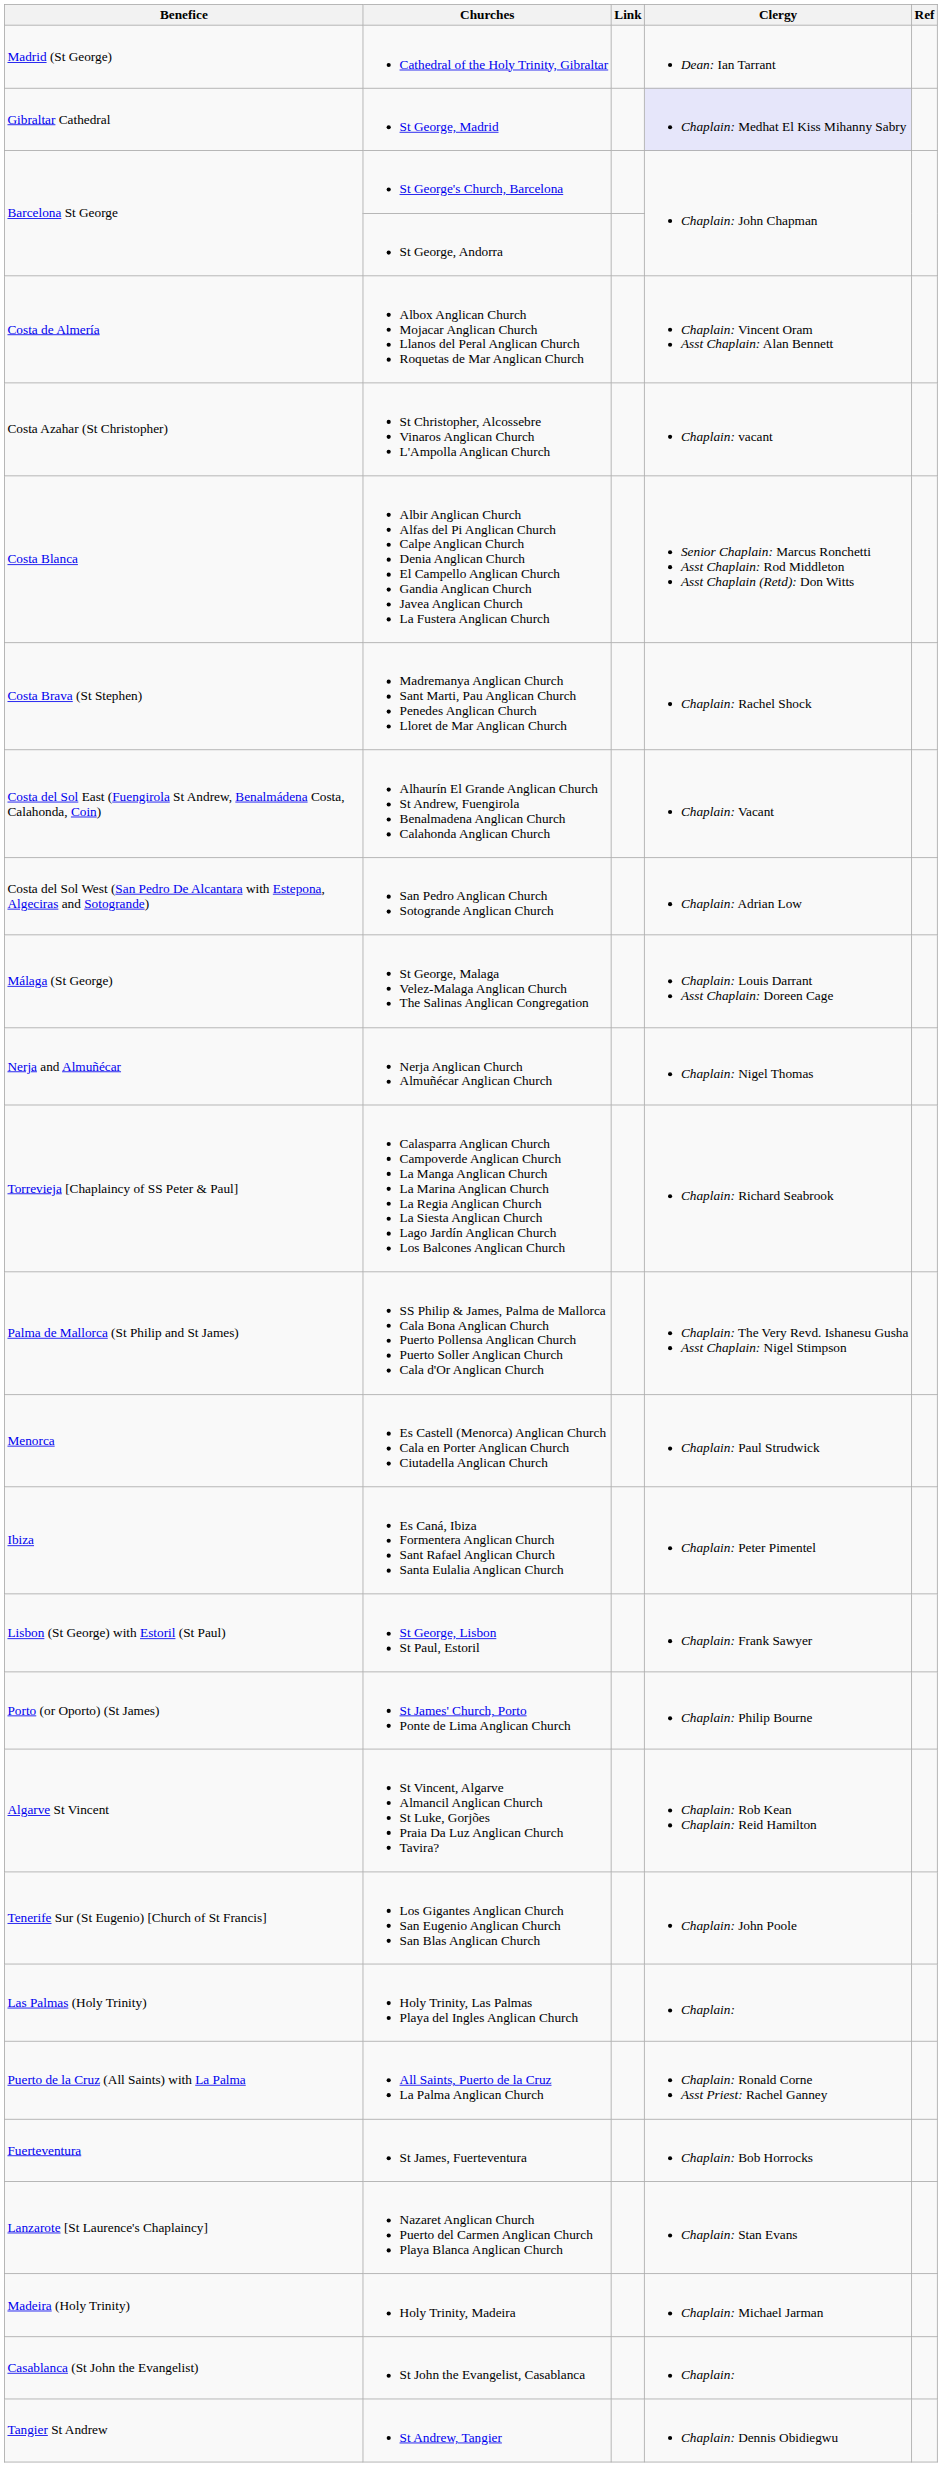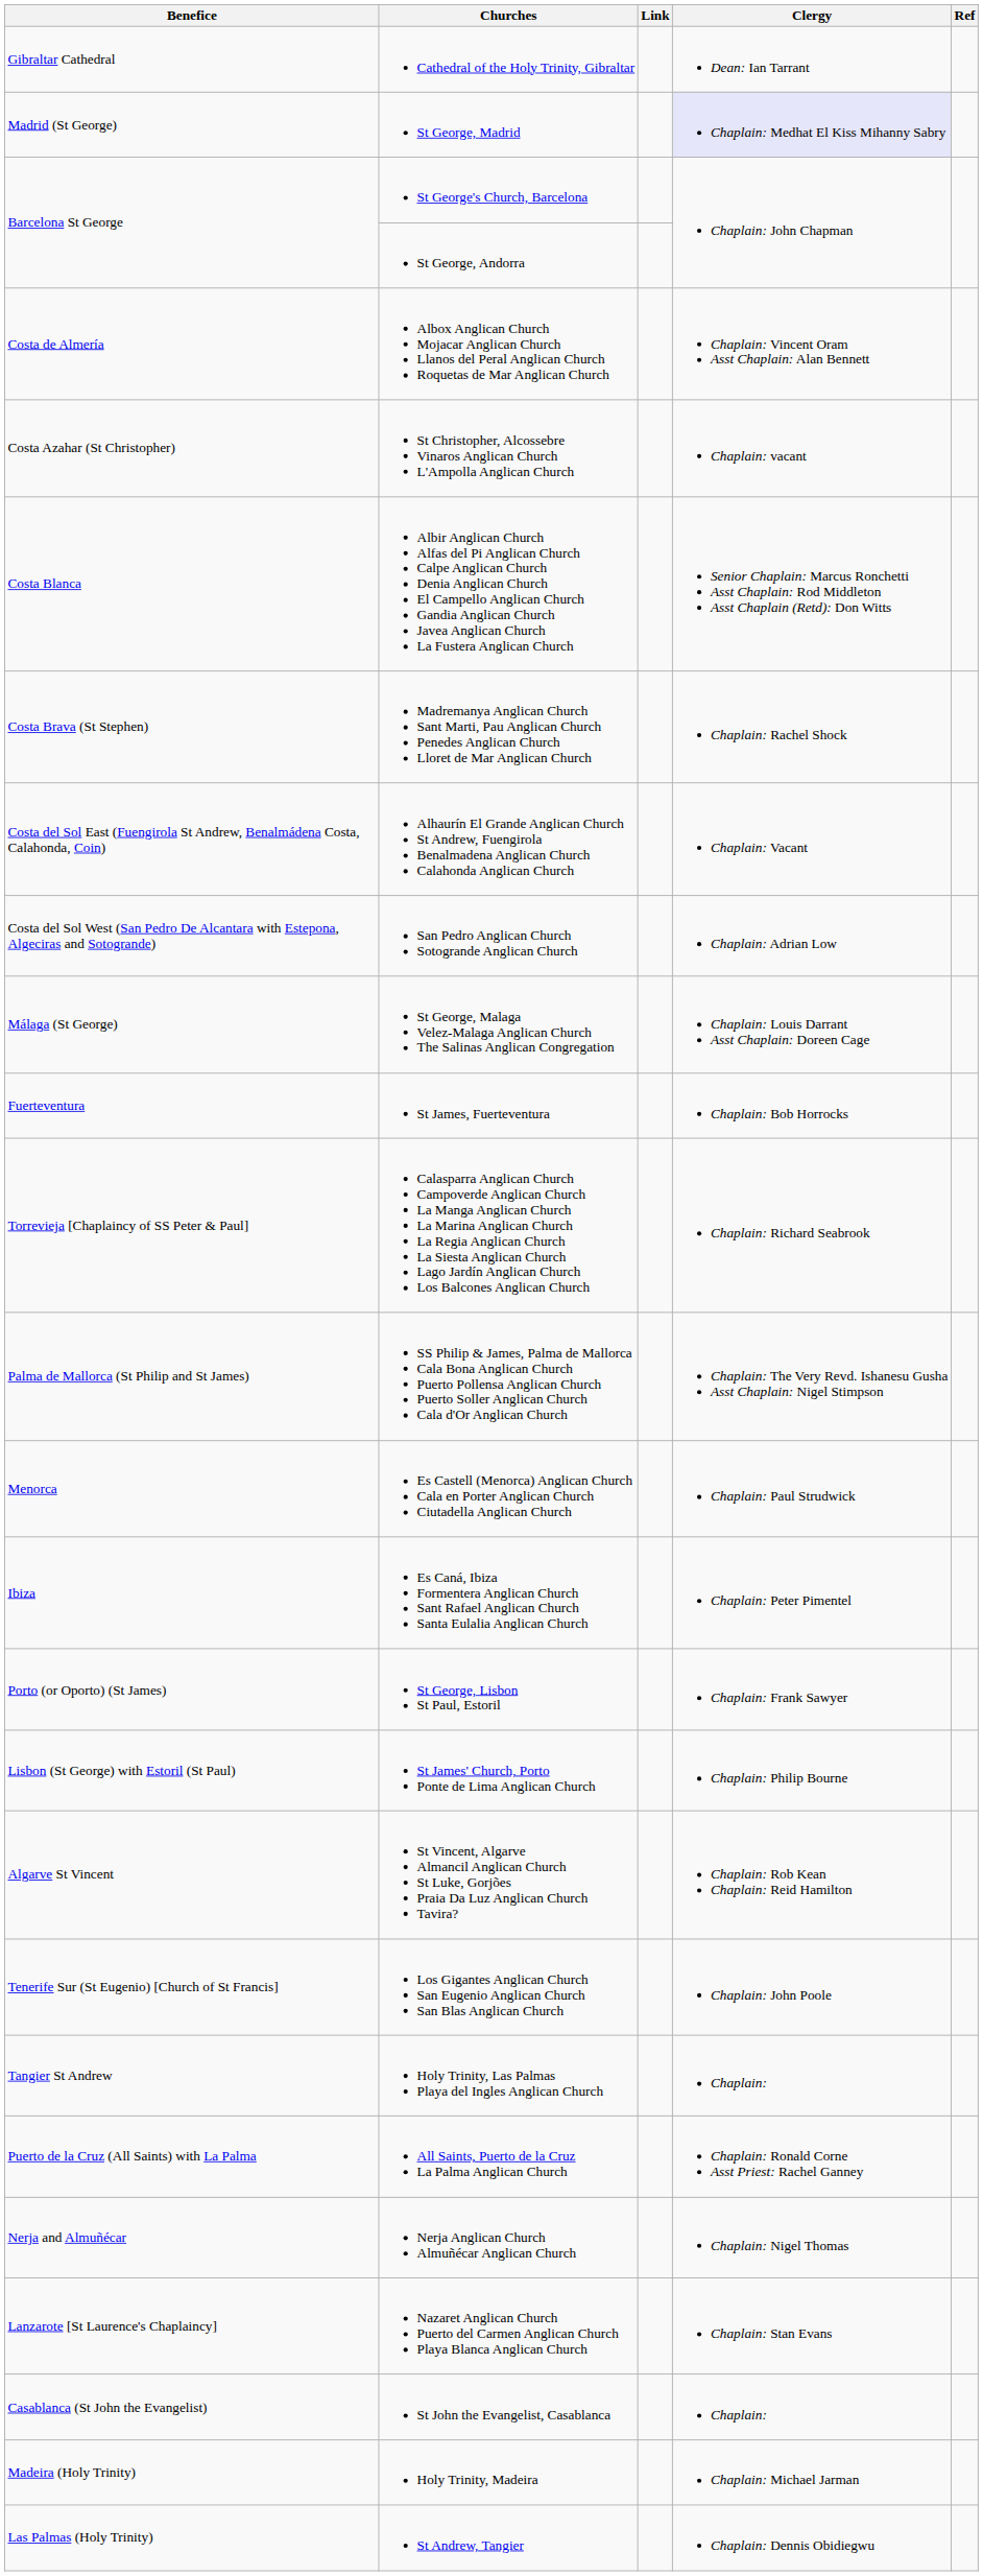Cathedral of the Holy Trinity, Gibraltar | Benefice: Madrid (St George) -> Gibraltar Cathedral
St George, Madrid | Benefice: Gibraltar Cathedral -> Madrid (St George)
rows swapped: Nerja Anglican Church Almuñécar Anglican Church <-> St James, Fuerteventura
St George, Lisbon St Paul, Estoril | Benefice: Lisbon (St George) with Estoril (St Paul) -> Porto (or Oporto) (St James)
St James' Church, Porto Ponte de Lima Anglican Church | Benefice: Porto (or Oporto) (St James) -> Lisbon (St George) with Estoril (St Paul)
Holy Trinity, Las Palmas Playa del Ingles Anglican Church | Benefice: Las Palmas (Holy Trinity) -> Tangier St Andrew
rows swapped: Holy Trinity, Madeira <-> St John the Evangelist, Casablanca
St Andrew, Tangier | Benefice: Tangier St Andrew -> Las Palmas (Holy Trinity)
